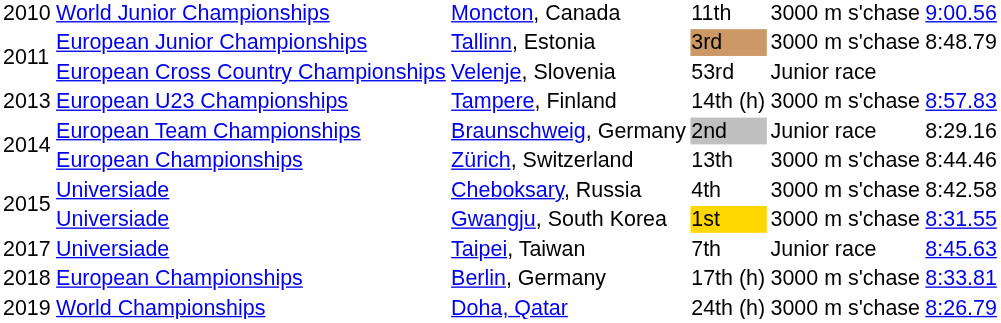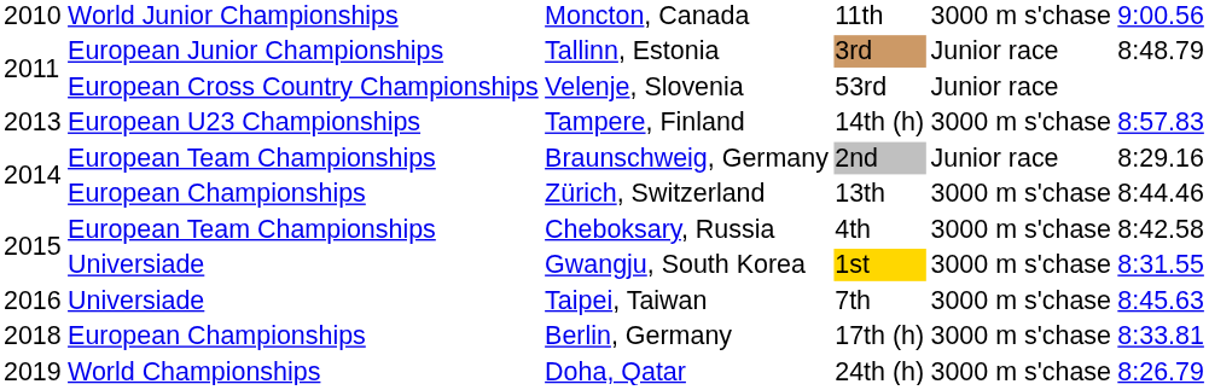Tallinn, Estonia | column 5: 3000 m s'chase -> Junior race
Cheboksary, Russia | column 2: Universiade -> European Team Championships
Taipei, Taiwan | column 1: 2017 -> 2016
Taipei, Taiwan | column 5: Junior race -> 3000 m s'chase
